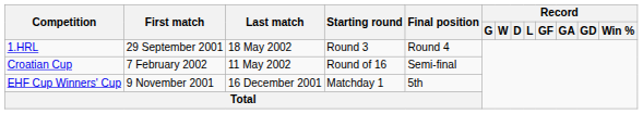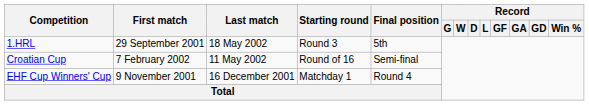1.HRL | Final position: Round 4 -> 5th
EHF Cup Winners' Cup | Final position: 5th -> Round 4
